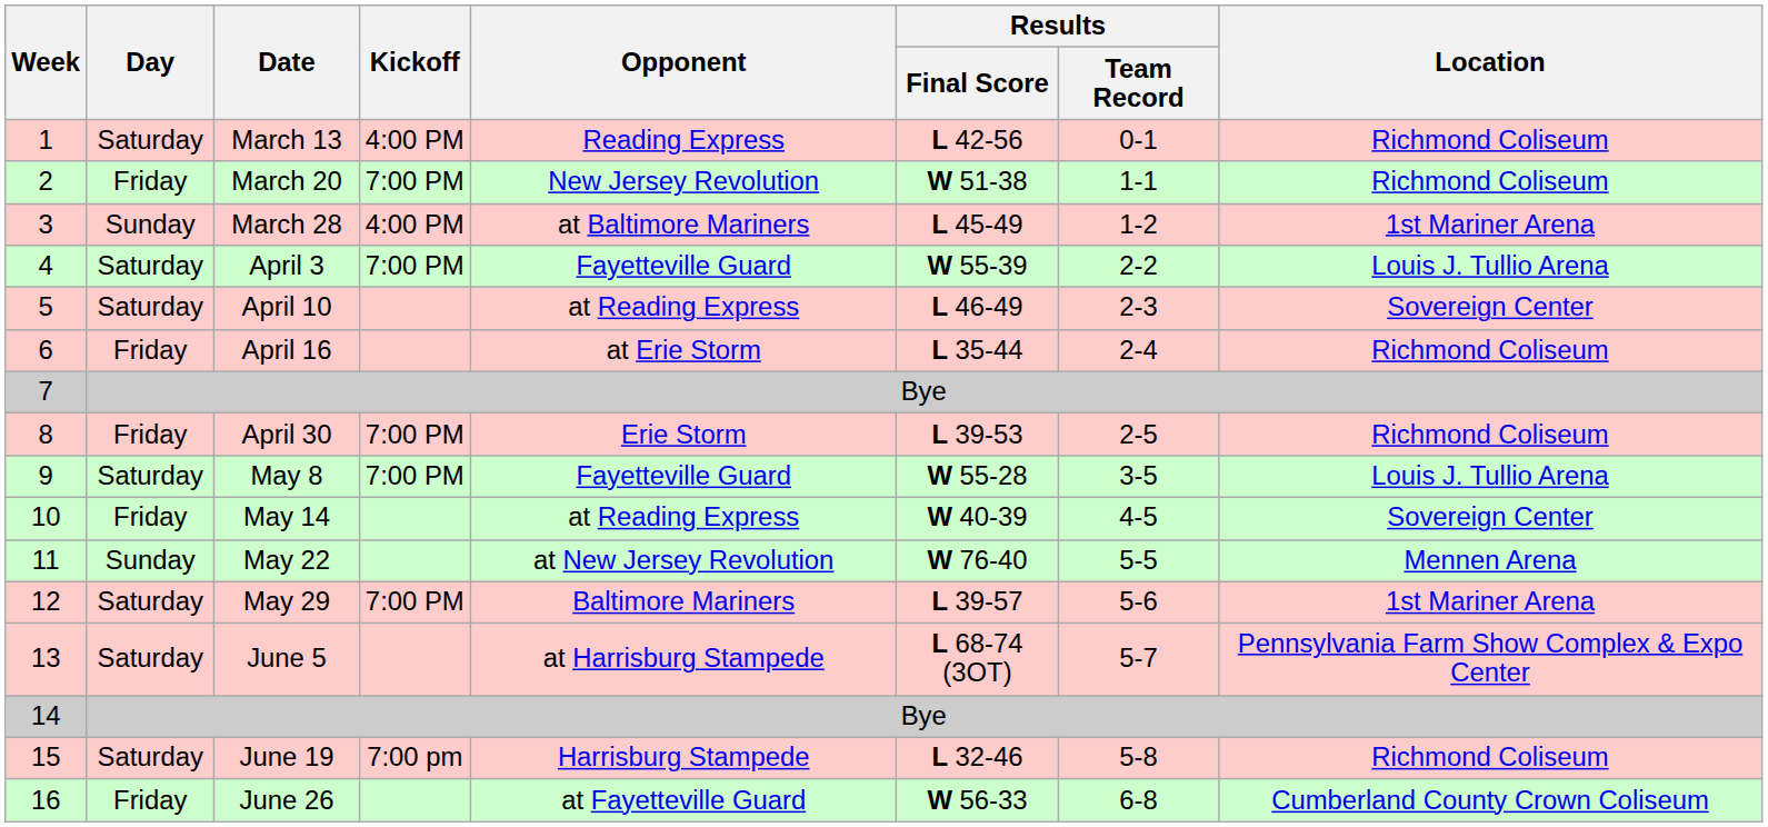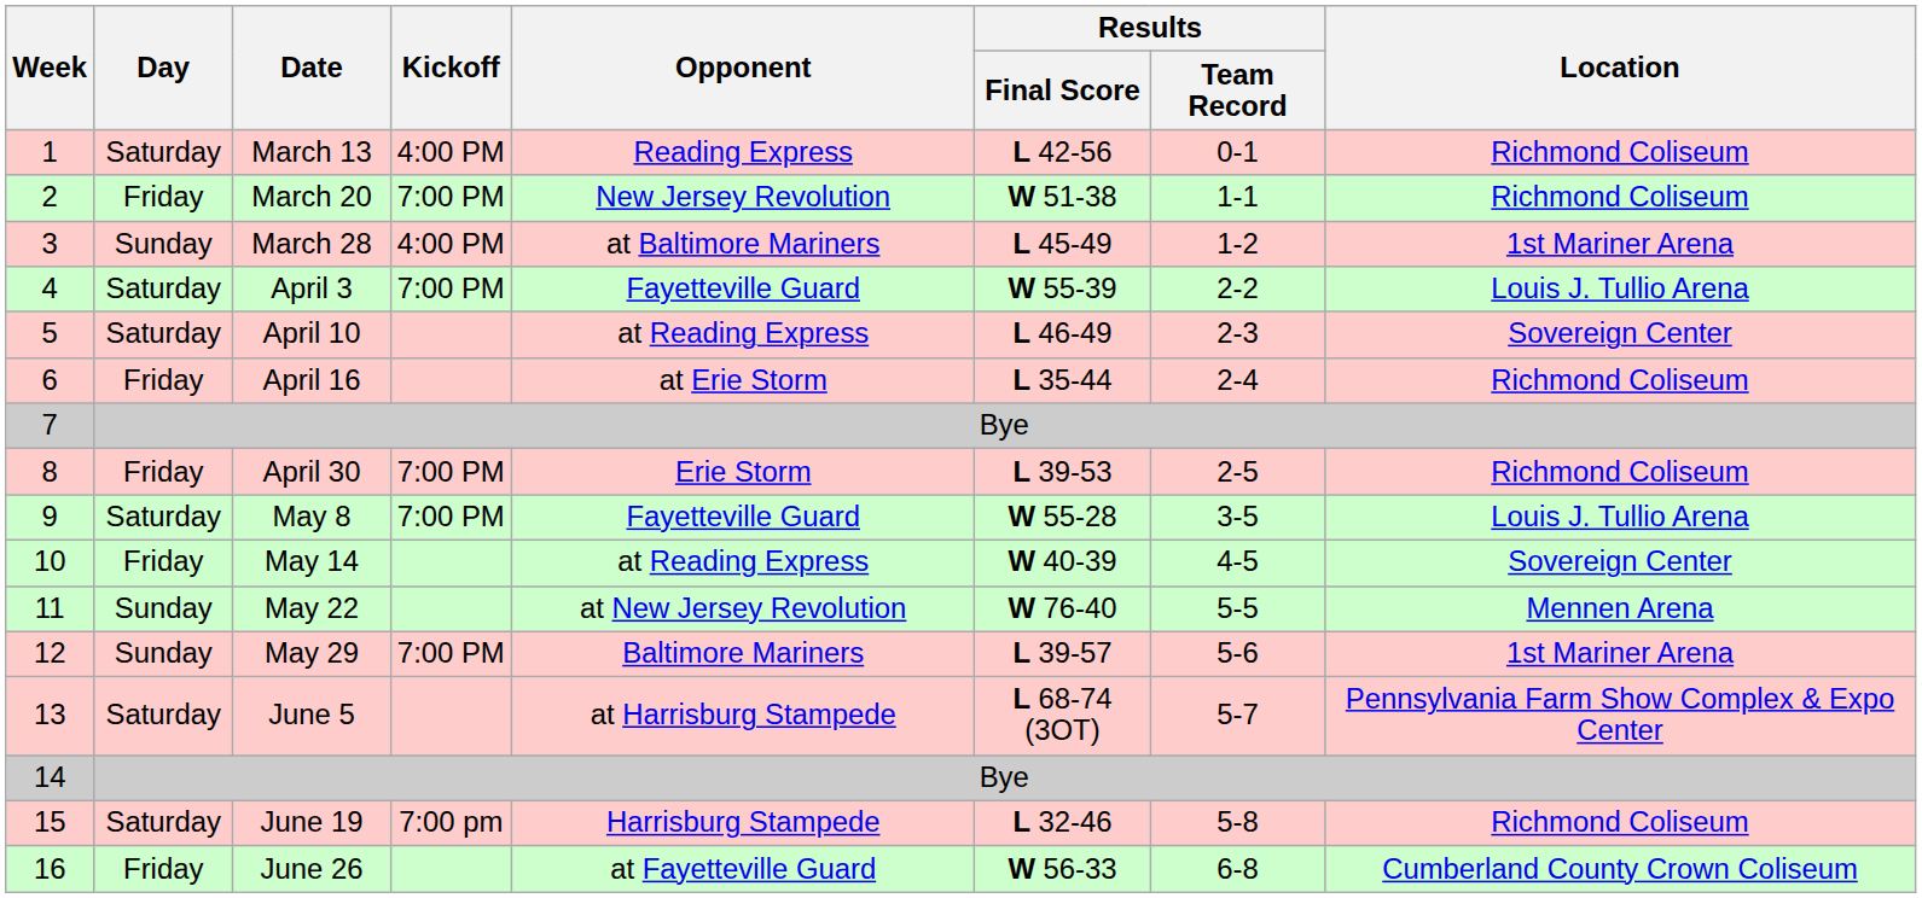May 29 | Day: Saturday -> Sunday
